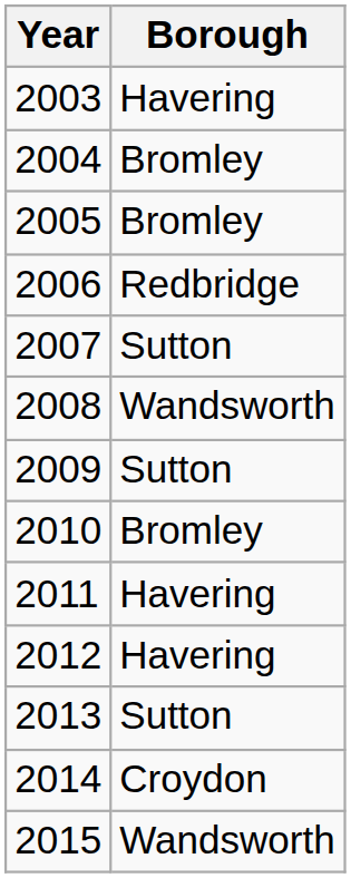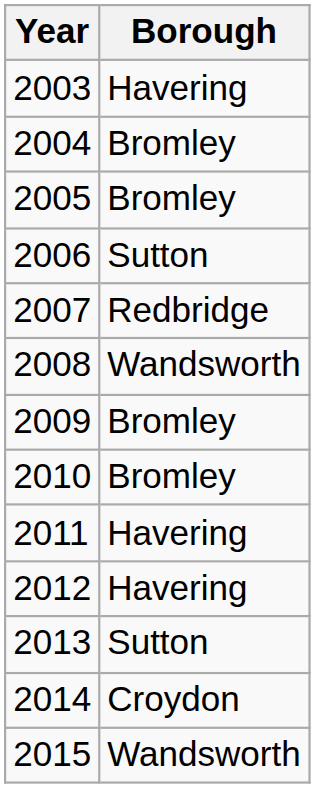2006 | Borough: Redbridge -> Sutton
2007 | Borough: Sutton -> Redbridge
2009 | Borough: Sutton -> Bromley
